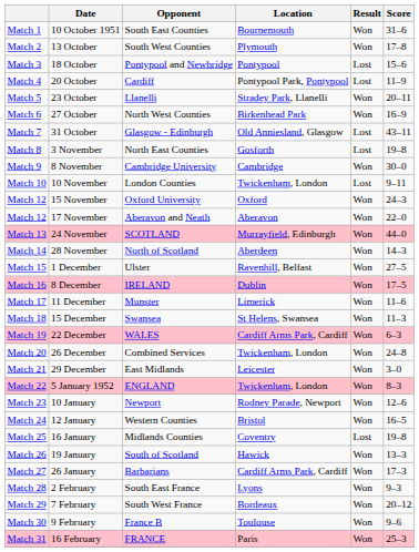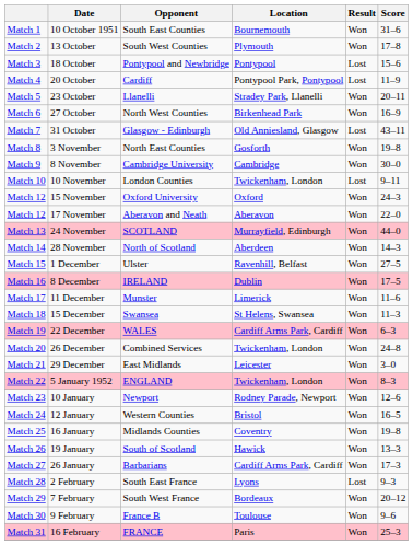3 November | Result: Lost -> Won
16 January | Result: Lost -> Won
2 February | Result: Won -> Lost
